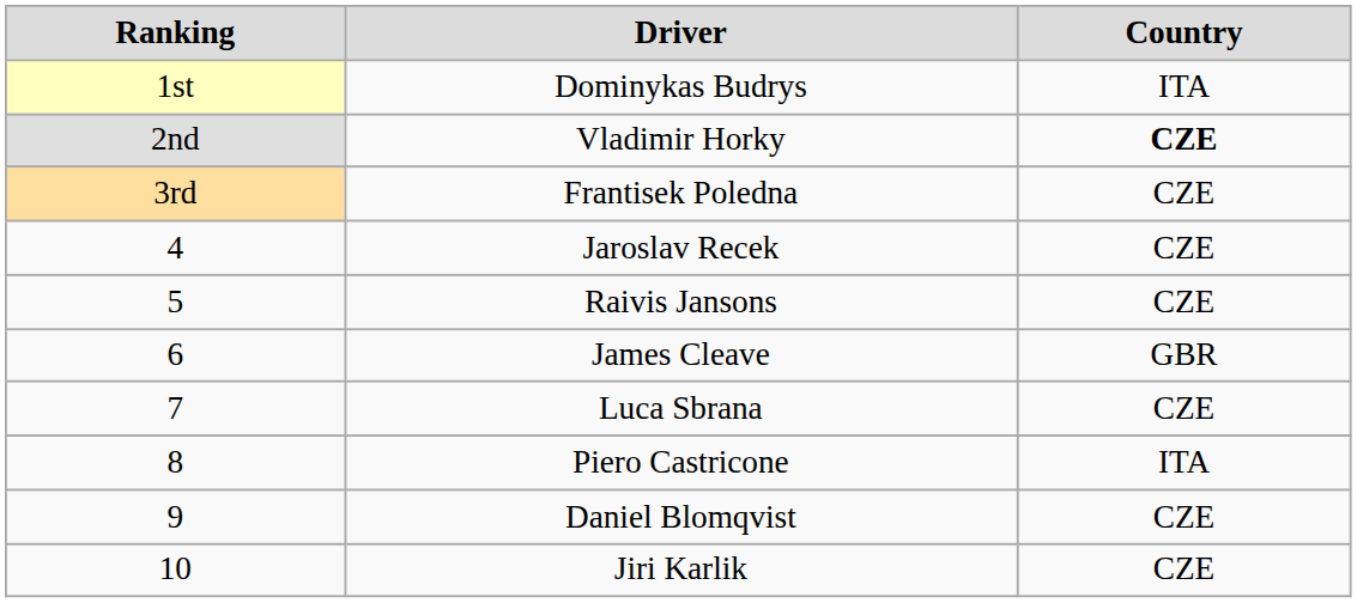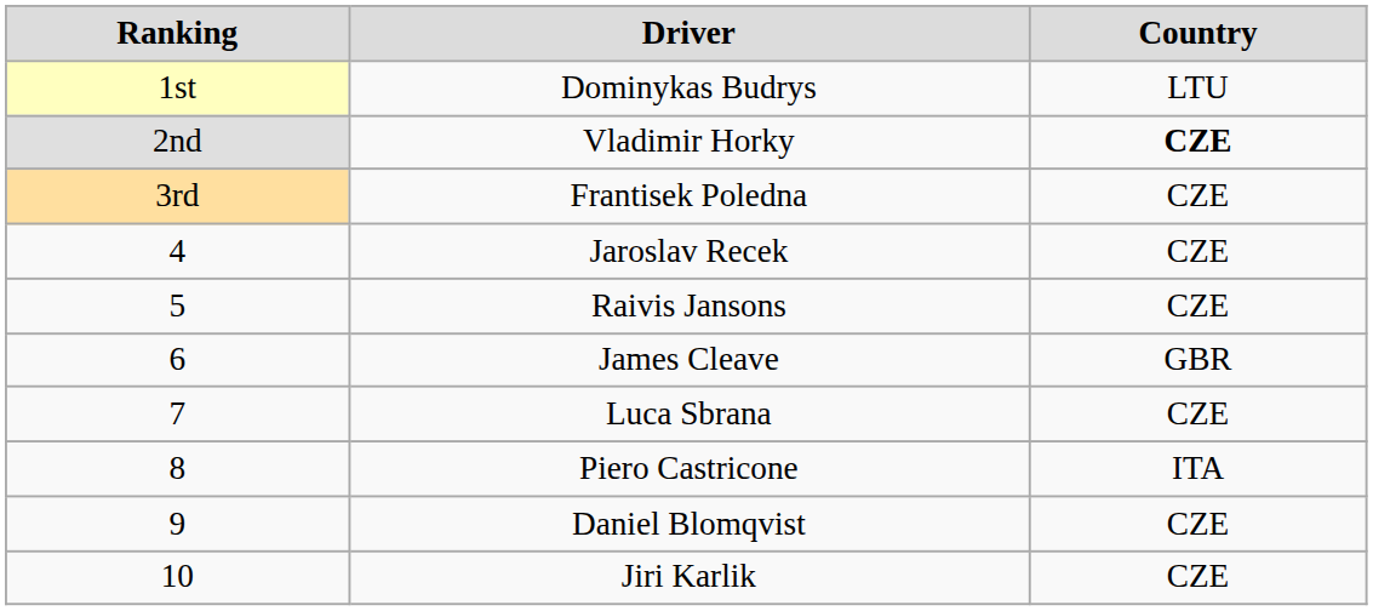Dominykas Budrys | Country: ITA -> LTU
